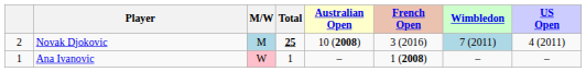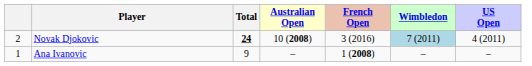- column: M/W | M | W
Novak Djokovic | Total: 25 -> 24
Ana Ivanovic | Total: 1 -> 9
